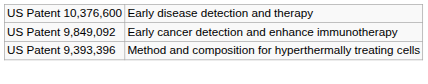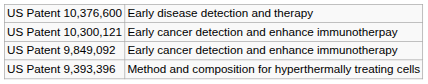+ row: US Patent 10,300,121 | Early cancer detection and enhance immunotherpay
